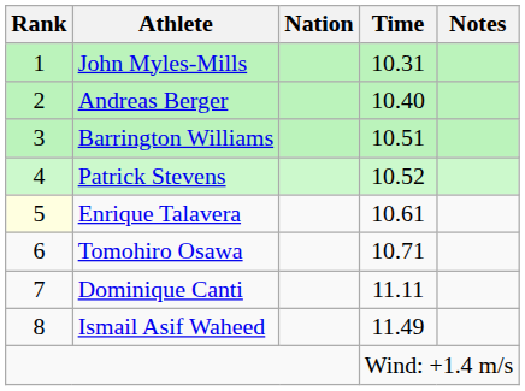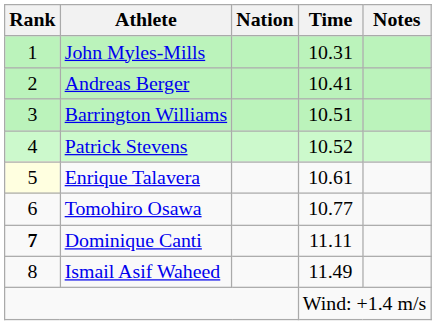Andreas Berger | Time: 10.40 -> 10.41
Tomohiro Osawa | Time: 10.71 -> 10.77
Dominique Canti | Rank: normal -> bold
